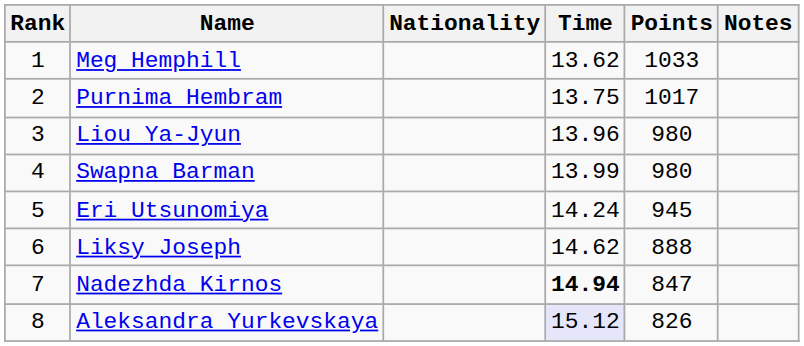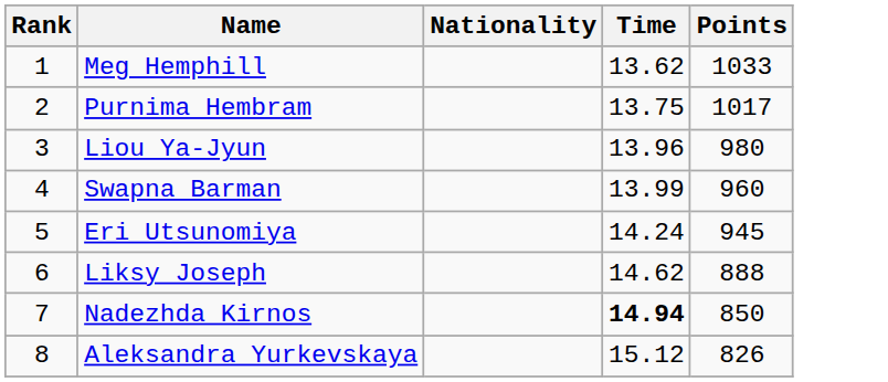- column: Notes
Swapna Barman | Points: 980 -> 960
Nadezhda Kirnos | Points: 847 -> 850
Aleksandra Yurkevskaya | Time: lavender background -> no background
